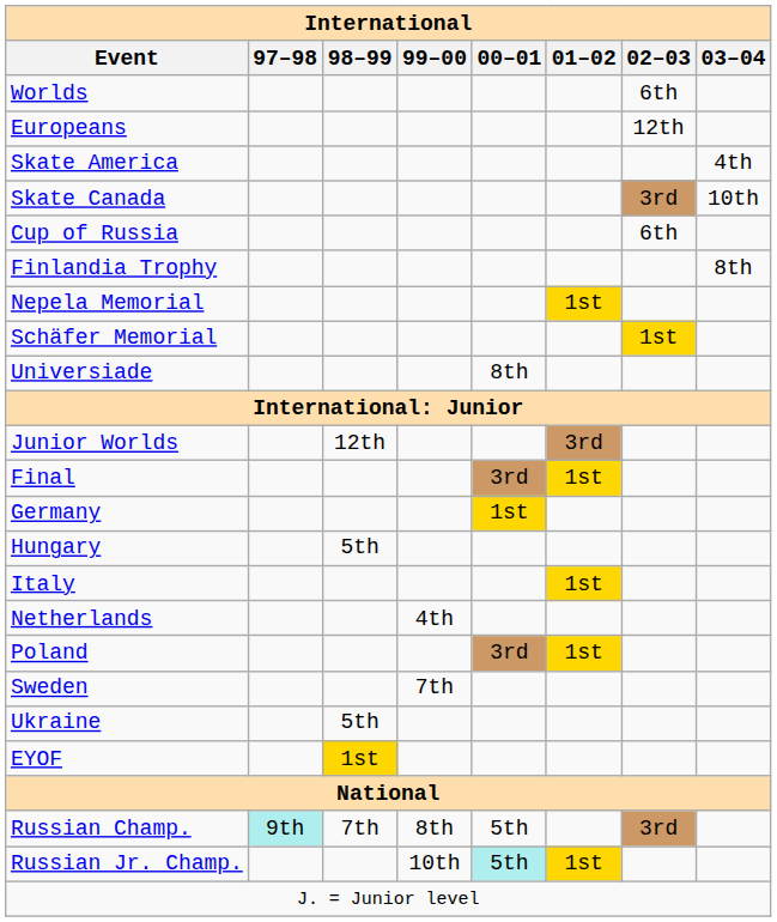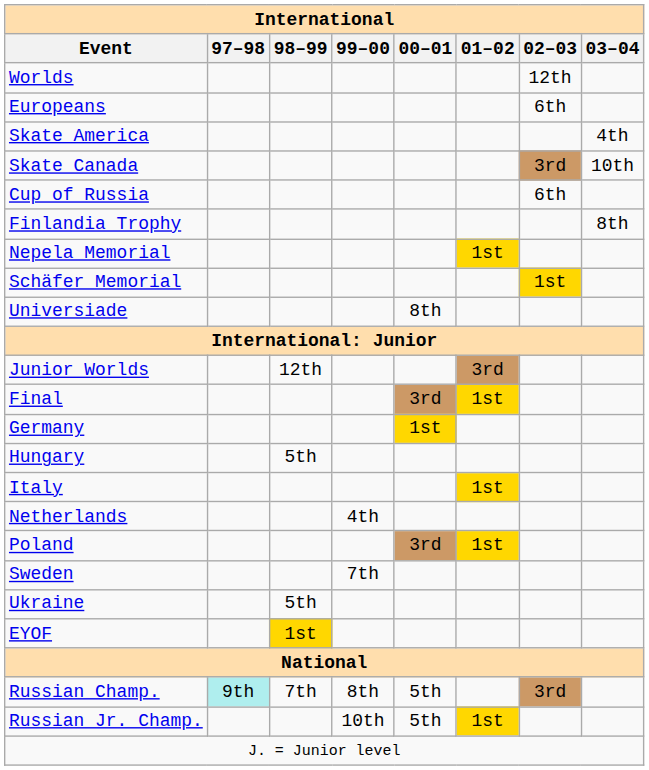Worlds | 02–03: 6th -> 12th
Europeans | 02–03: 12th -> 6th
Russian Jr. Champ. | 00–01: paleturquoise background -> no background
